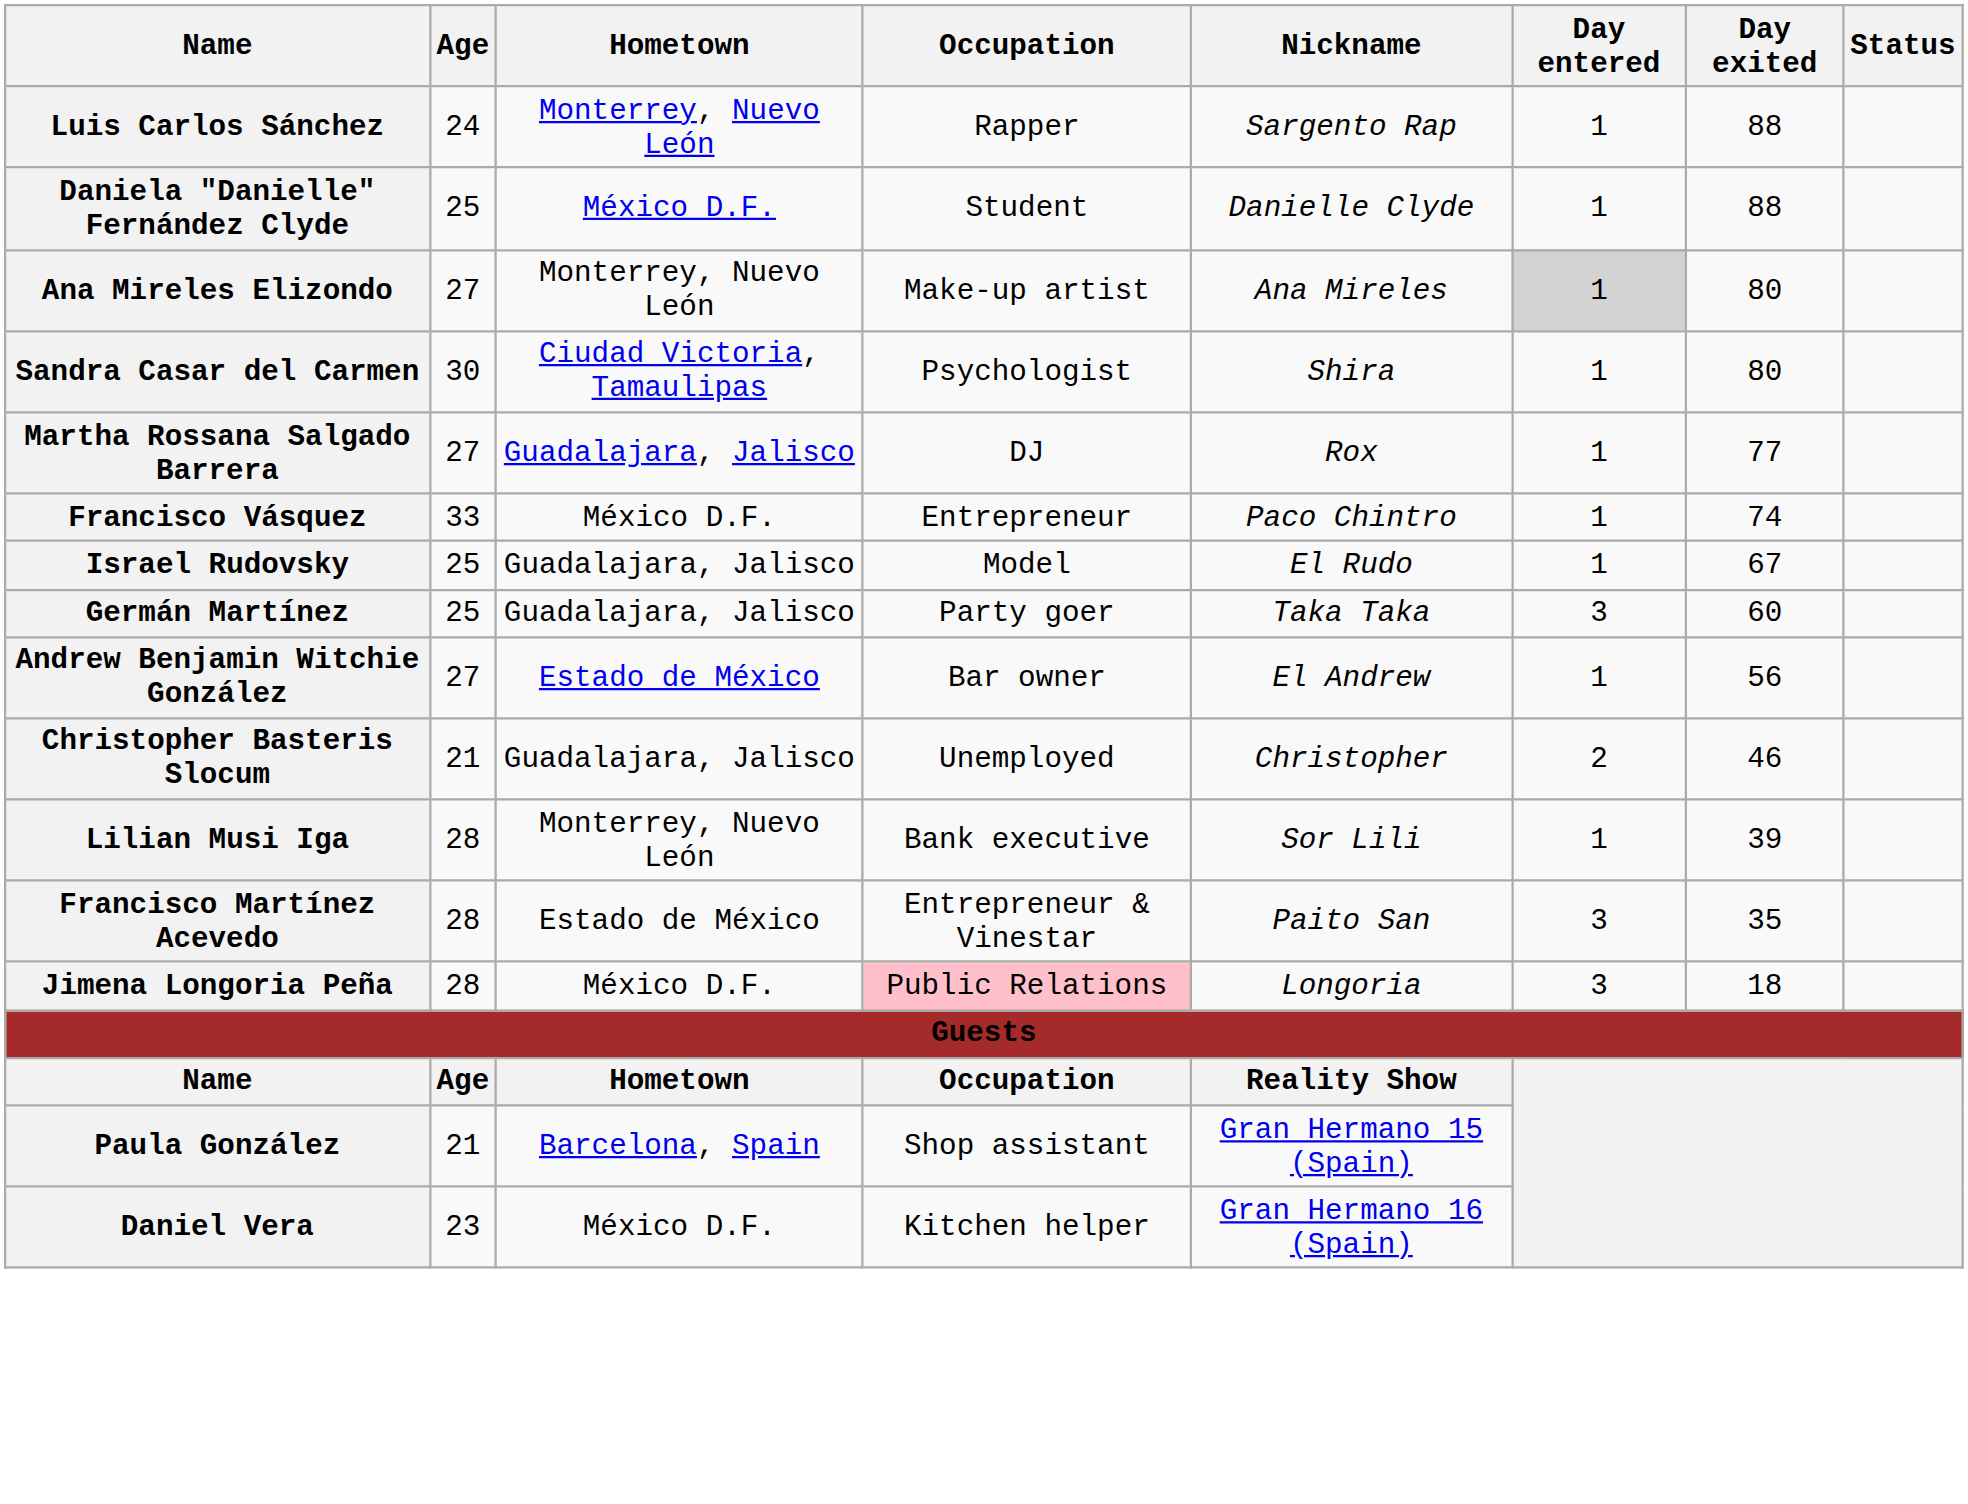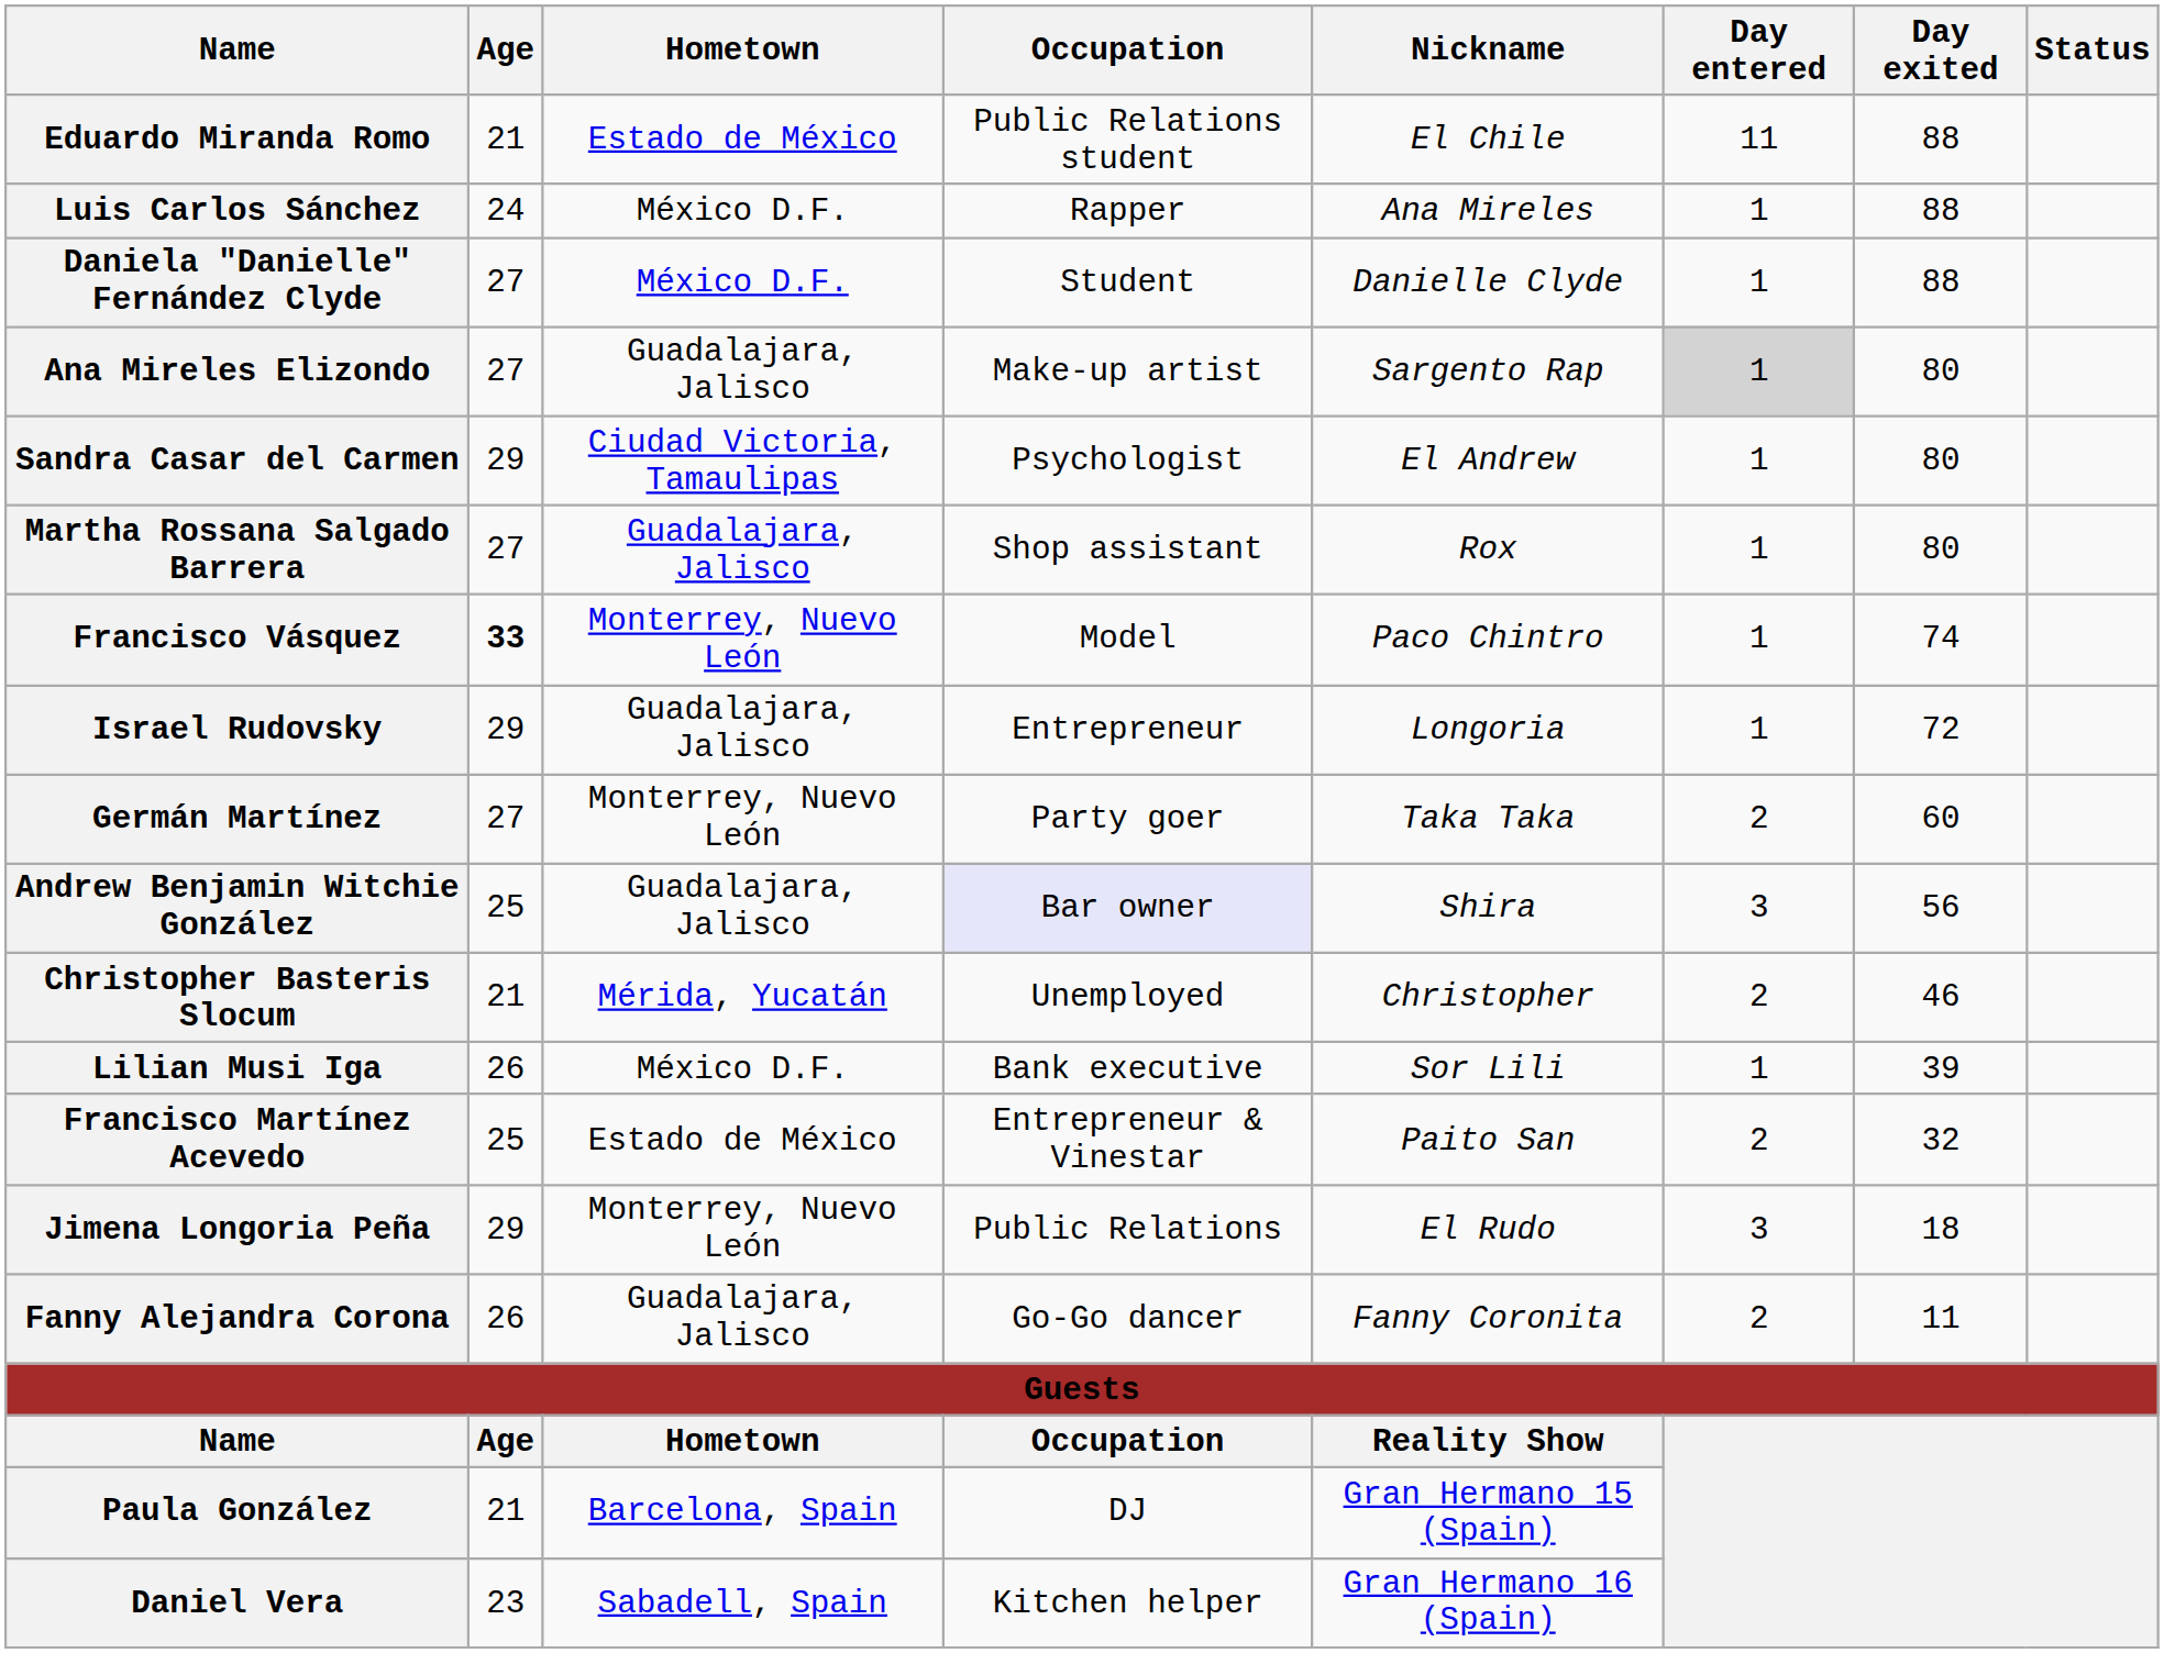+ row: Eduardo Miranda Romo | 21 | Estado de México | Public Relations student | El Chile | 11 | 88
Luis Carlos Sánchez | Hometown: Monterrey, Nuevo León -> México D.F.
Luis Carlos Sánchez | Nickname: Sargento Rap -> Ana Mireles
Daniela "Danielle" Fernández Clyde | Age: 25 -> 27
Ana Mireles Elizondo | Hometown: Monterrey, Nuevo León -> Guadalajara, Jalisco
Ana Mireles Elizondo | Nickname: Ana Mireles -> Sargento Rap
Sandra Casar del Carmen | Age: 30 -> 29
Sandra Casar del Carmen | Nickname: Shira -> El Andrew
Martha Rossana Salgado Barrera | Occupation: DJ -> Shop assistant
Martha Rossana Salgado Barrera | Day exited: 77 -> 80
Francisco Vásquez | Age: normal -> bold
Francisco Vásquez | Hometown: México D.F. -> Monterrey, Nuevo León
Francisco Vásquez | Occupation: Entrepreneur -> Model
Israel Rudovsky | Age: 25 -> 29
Israel Rudovsky | Occupation: Model -> Entrepreneur
Israel Rudovsky | Nickname: El Rudo -> Longoria
Israel Rudovsky | Day exited: 67 -> 72
Germán Martínez | Age: 25 -> 27
Germán Martínez | Hometown: Guadalajara, Jalisco -> Monterrey, Nuevo León
Germán Martínez | Day entered: 3 -> 2
Andrew Benjamin Witchie González | Age: 27 -> 25
Andrew Benjamin Witchie González | Hometown: Estado de México -> Guadalajara, Jalisco
Andrew Benjamin Witchie González | Occupation: no background -> lavender background
Andrew Benjamin Witchie González | Nickname: El Andrew -> Shira
Andrew Benjamin Witchie González | Day entered: 1 -> 3
Christopher Basteris Slocum | Hometown: Guadalajara, Jalisco -> Mérida, Yucatán
Lilian Musi Iga | Age: 28 -> 26
Lilian Musi Iga | Hometown: Monterrey, Nuevo León -> México D.F.
Francisco Martínez Acevedo | Age: 28 -> 25
Francisco Martínez Acevedo | Day entered: 3 -> 2
Francisco Martínez Acevedo | Day exited: 35 -> 32
Jimena Longoria Peña | Age: 28 -> 29
Jimena Longoria Peña | Hometown: México D.F. -> Monterrey, Nuevo León
Jimena Longoria Peña | Occupation: pink background -> no background
Jimena Longoria Peña | Nickname: Longoria -> El Rudo
+ row: Fanny Alejandra Corona | 26 | Guadalajara, Jalisco | Go-Go dancer | Fanny Coronita | 2 | 11
Paula González | Occupation: Shop assistant -> DJ
Daniel Vera | Hometown: México D.F. -> Sabadell, Spain
